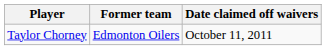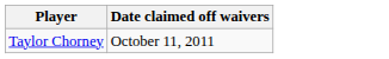- column: Former team | Edmonton Oilers
